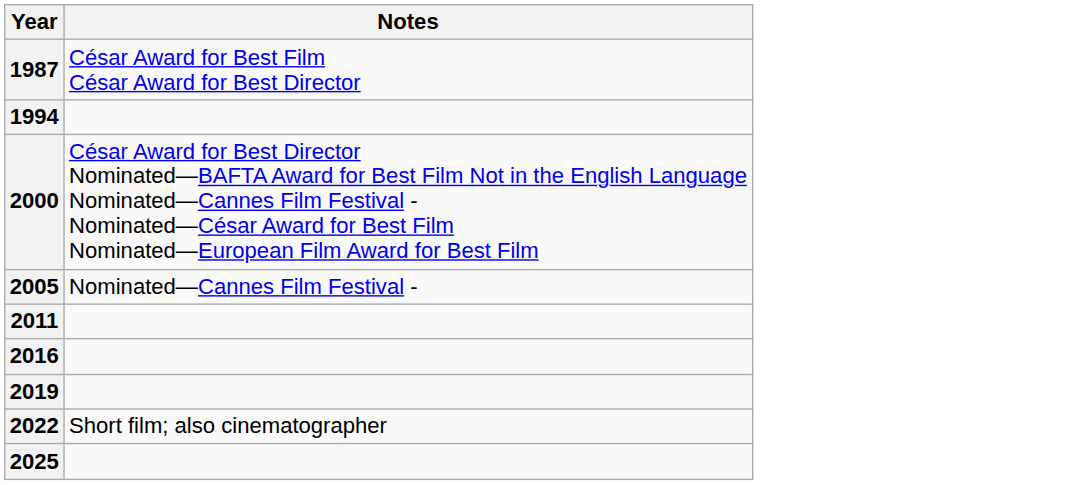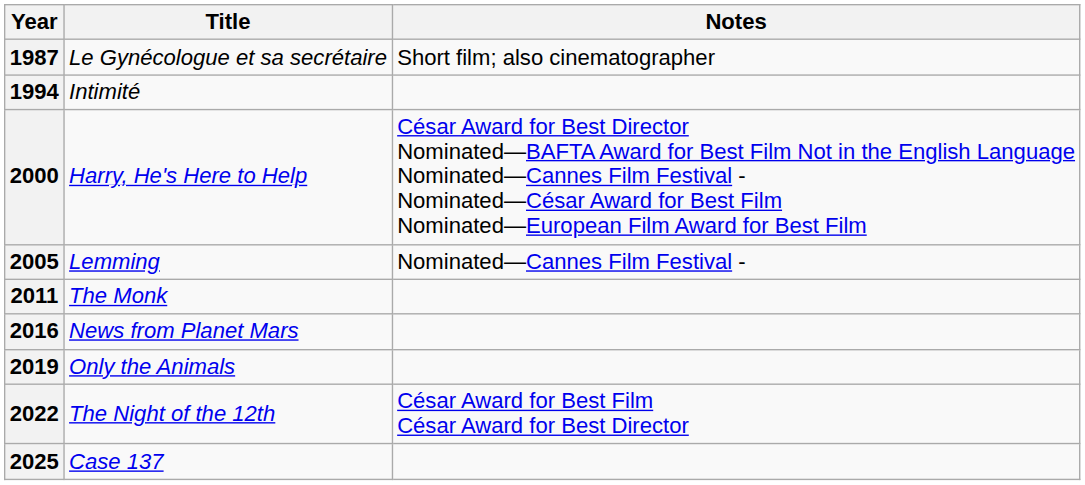+ column: Title | Le Gynécologue et sa secrétaire | Intimité | Harry, He's Here to Help | Lemming | The Monk | News from Planet Mars | Only the Animals | The Night of the 12th | Case 137
1987 | Notes: César Award for Best Film César Award for Best Director -> Short film; also cinematographer
2022 | Notes: Short film; also cinematographer -> César Award for Best Film César Award for Best Director
